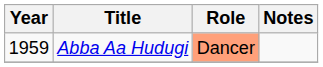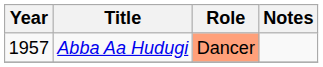Abba Aa Hudugi | Year: 1959 -> 1957
